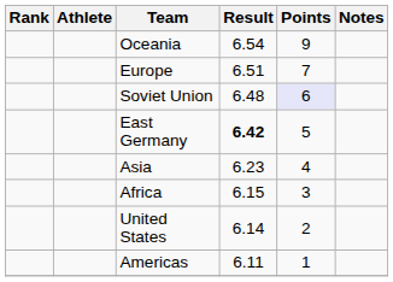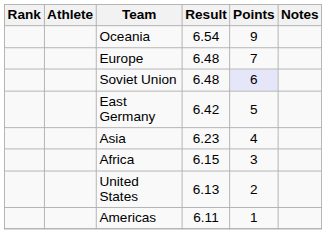Europe | Result: 6.51 -> 6.48
East Germany | Result: bold -> normal
United States | Result: 6.14 -> 6.13
